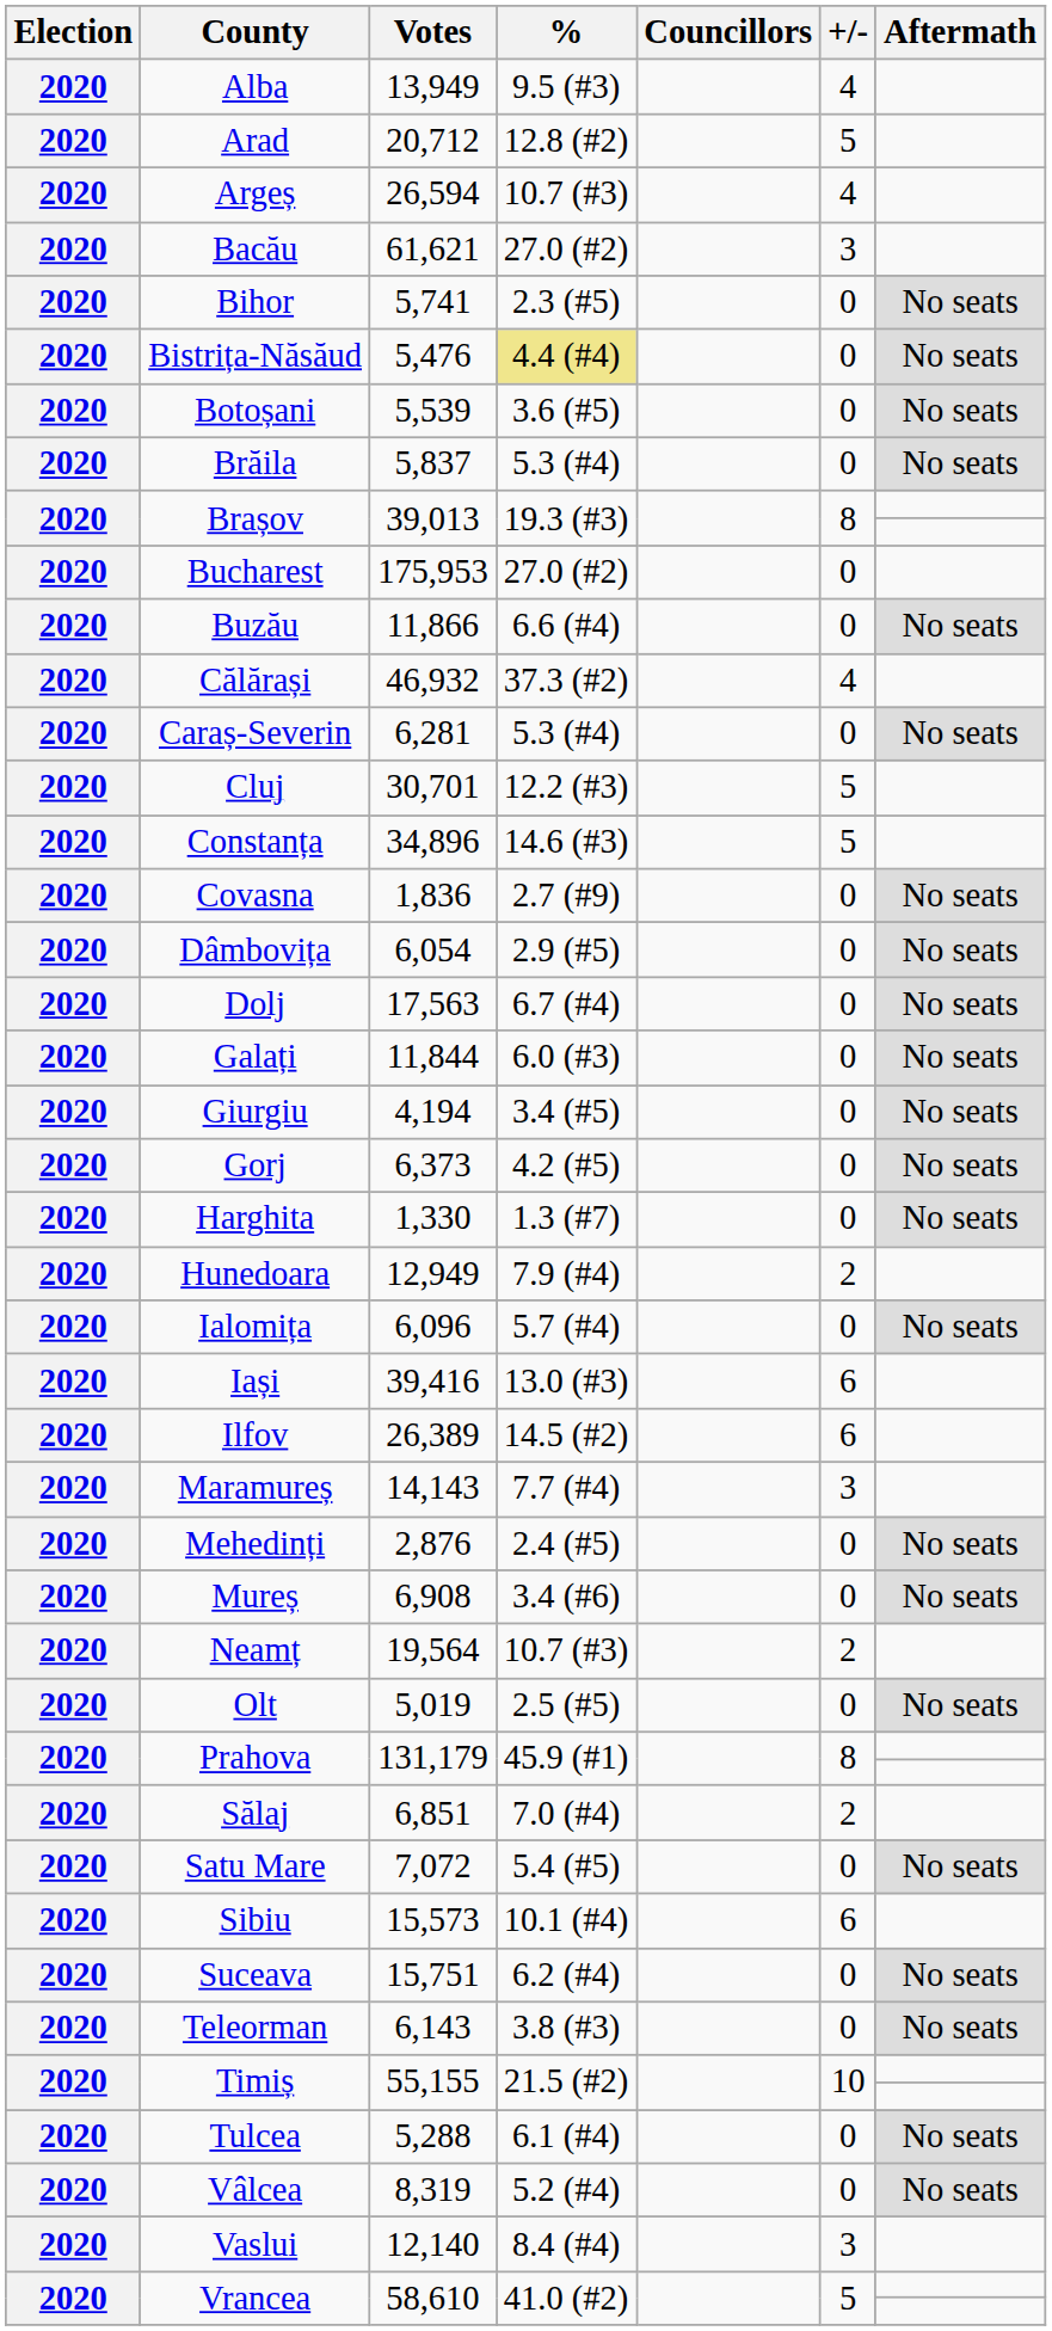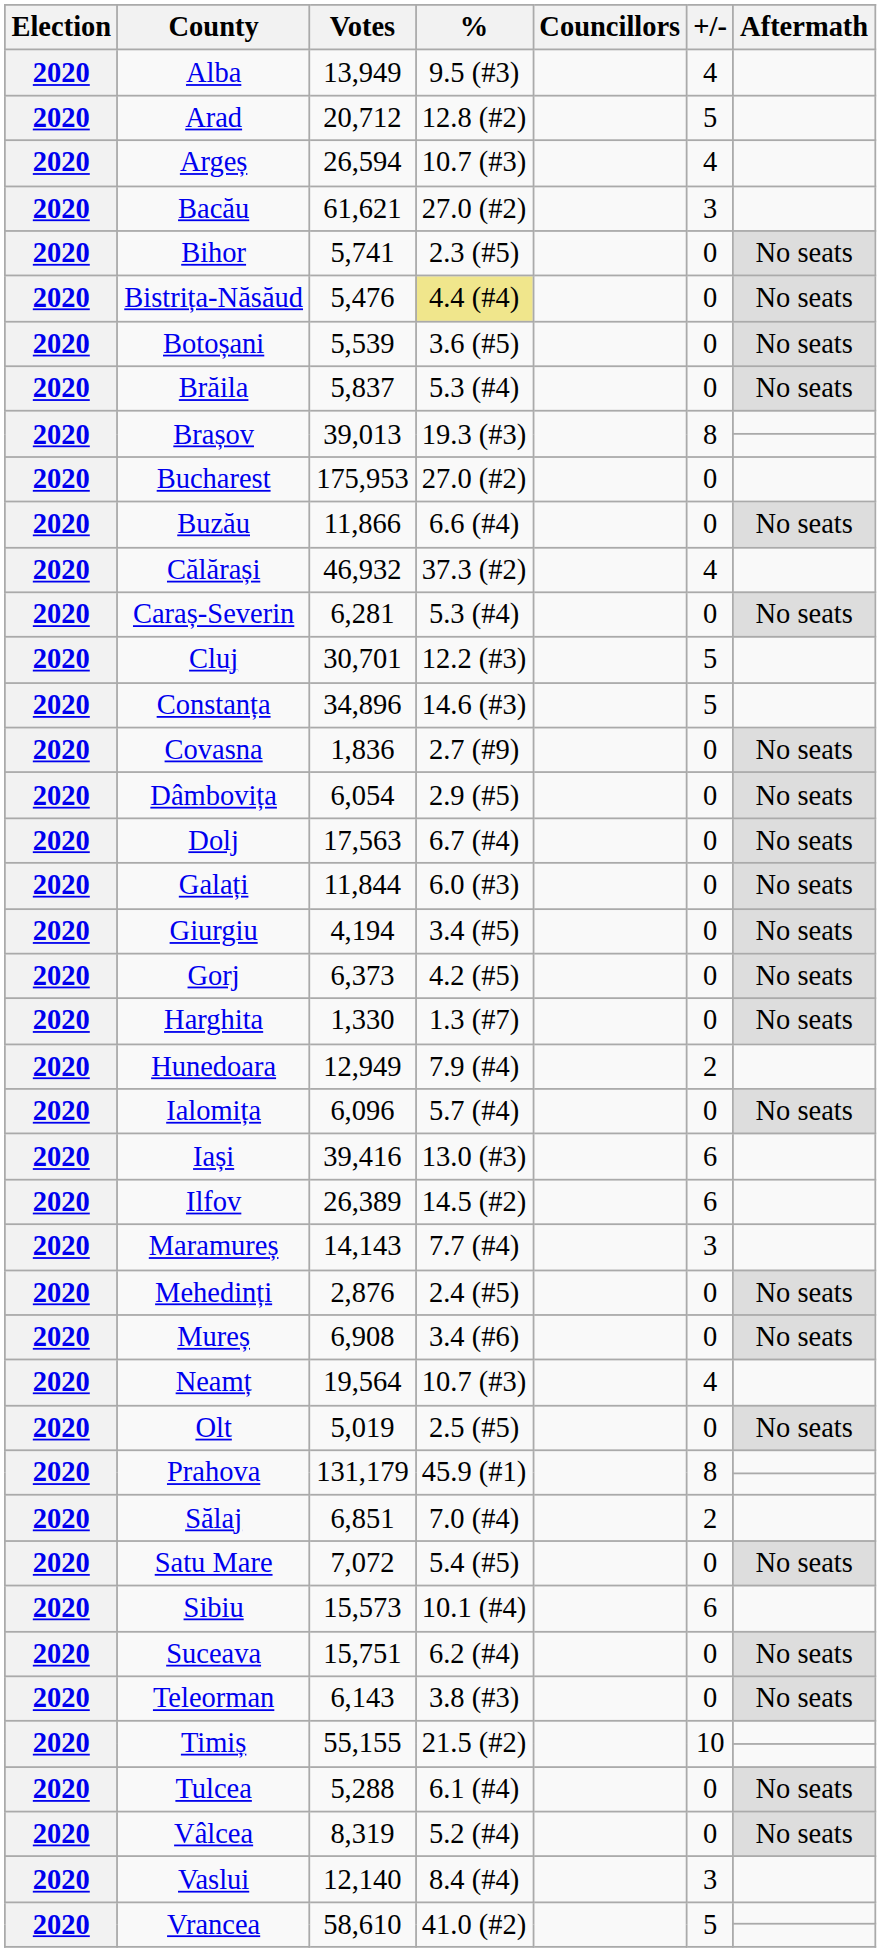Neamț | +/-: 2 -> 4
